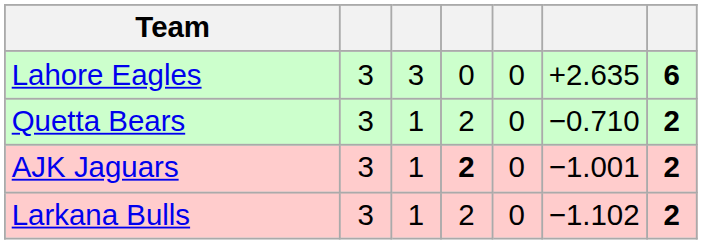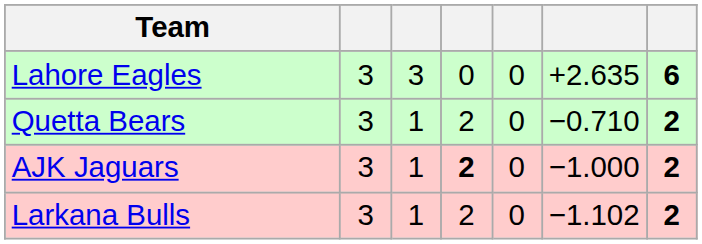AJK Jaguars | column 6: −1.001 -> −1.000
